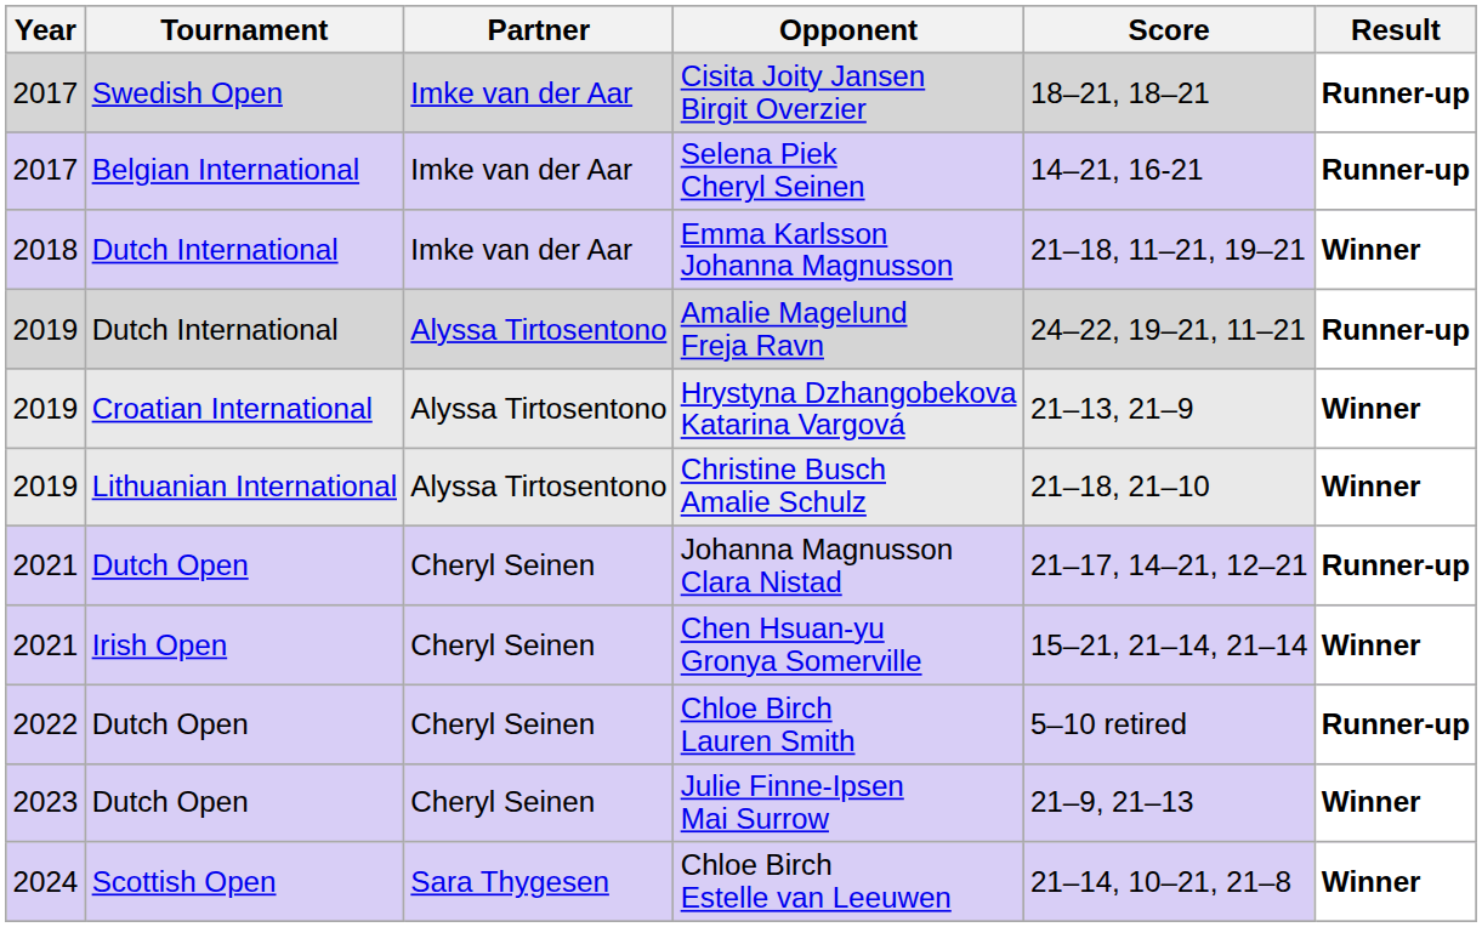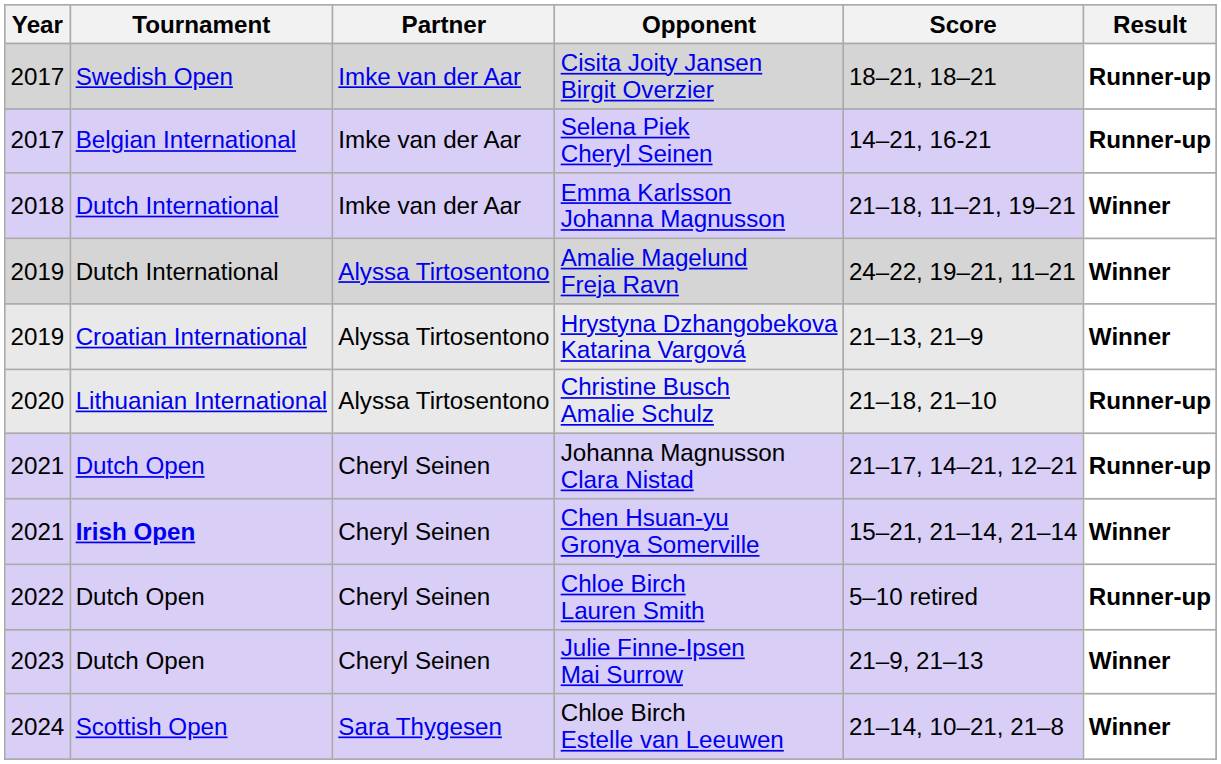Amalie Magelund Freja Ravn | Result: Runner-up -> Winner
Christine Busch Amalie Schulz | Year: 2019 -> 2020
Christine Busch Amalie Schulz | Result: Winner -> Runner-up
Chen Hsuan-yu Gronya Somerville | Tournament: normal -> bold
